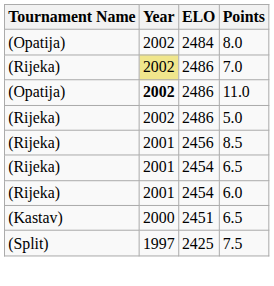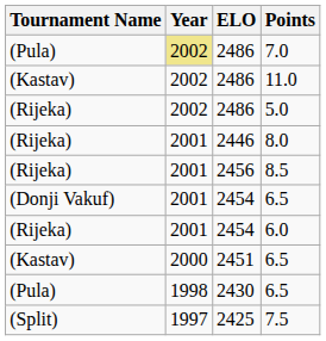- row: (Opatija) | 2002 | 2484 | 8.0
2486 / 7.0 | Tournament Name: (Rijeka) -> (Pula)
2486 / 11.0 | Tournament Name: (Opatija) -> (Kastav)
2486 / 11.0 | Year: bold -> normal
+ row: (Rijeka) | 2001 | 2446 | 8.0
2454 / 6.5 | Tournament Name: (Rijeka) -> (Donji Vakuf)
+ row: (Pula) | 1998 | 2430 | 6.5
